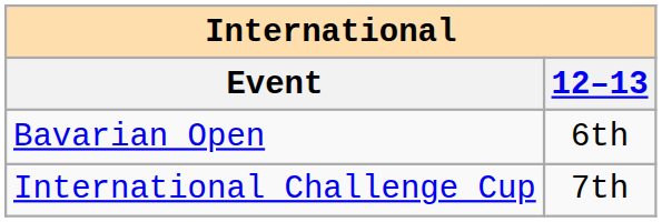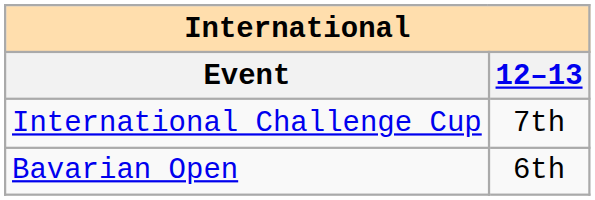rows swapped: Bavarian Open <-> International Challenge Cup
